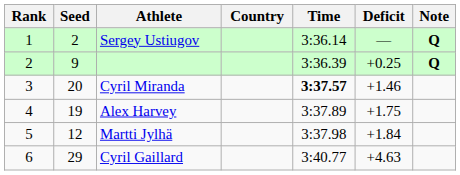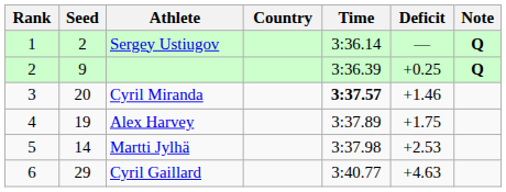Martti Jylhä | Seed: 12 -> 14
Martti Jylhä | Deficit: +1.84 -> +2.53
